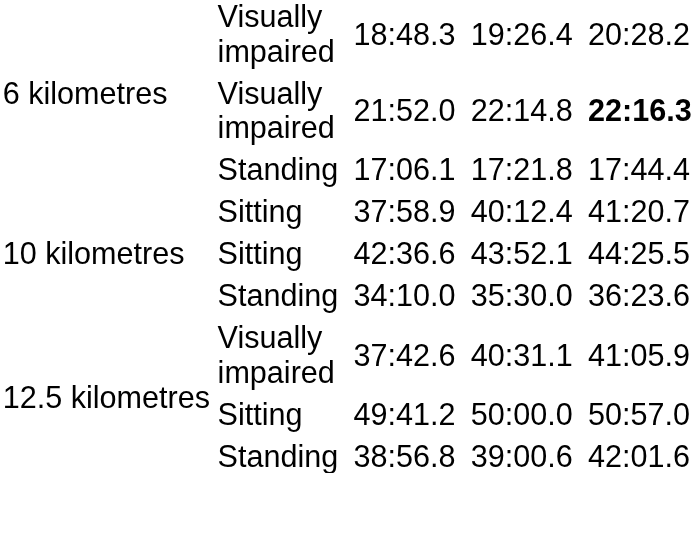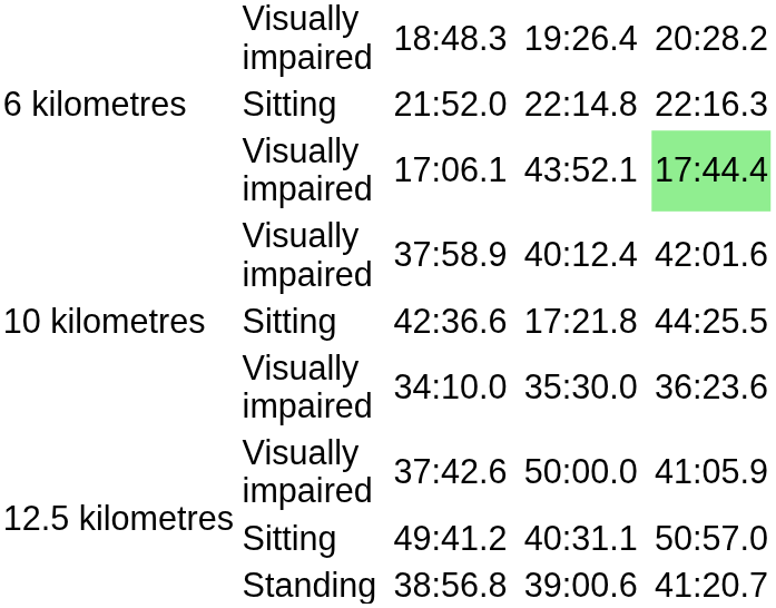21:52.0 | column 2: Visually impaired -> Sitting
21:52.0 | column 8: bold -> normal
17:06.1 | column 2: Standing -> Visually impaired
17:06.1 | column 6: 17:21.8 -> 43:52.1
17:06.1 | column 8: no background -> lightgreen background
37:58.9 | column 2: Sitting -> Visually impaired
37:58.9 | column 8: 41:20.7 -> 42:01.6
42:36.6 | column 6: 43:52.1 -> 17:21.8
34:10.0 | column 2: Standing -> Visually impaired
37:42.6 | column 6: 40:31.1 -> 50:00.0
49:41.2 | column 6: 50:00.0 -> 40:31.1
38:56.8 | column 8: 42:01.6 -> 41:20.7
